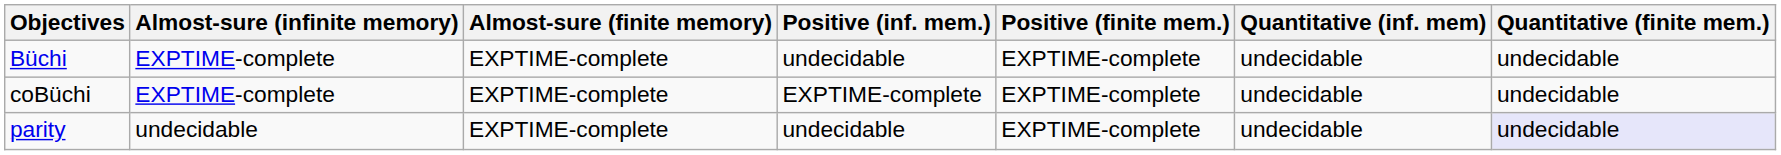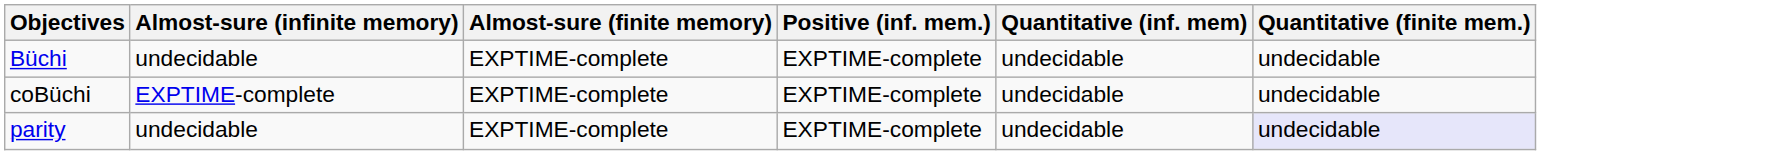- column: Positive (finite mem.) | EXPTIME-complete | EXPTIME-complete | EXPTIME-complete
Büchi | Almost-sure (infinite memory): EXPTIME-complete -> undecidable
Büchi | Positive (inf. mem.): undecidable -> EXPTIME-complete
parity | Positive (inf. mem.): undecidable -> EXPTIME-complete
